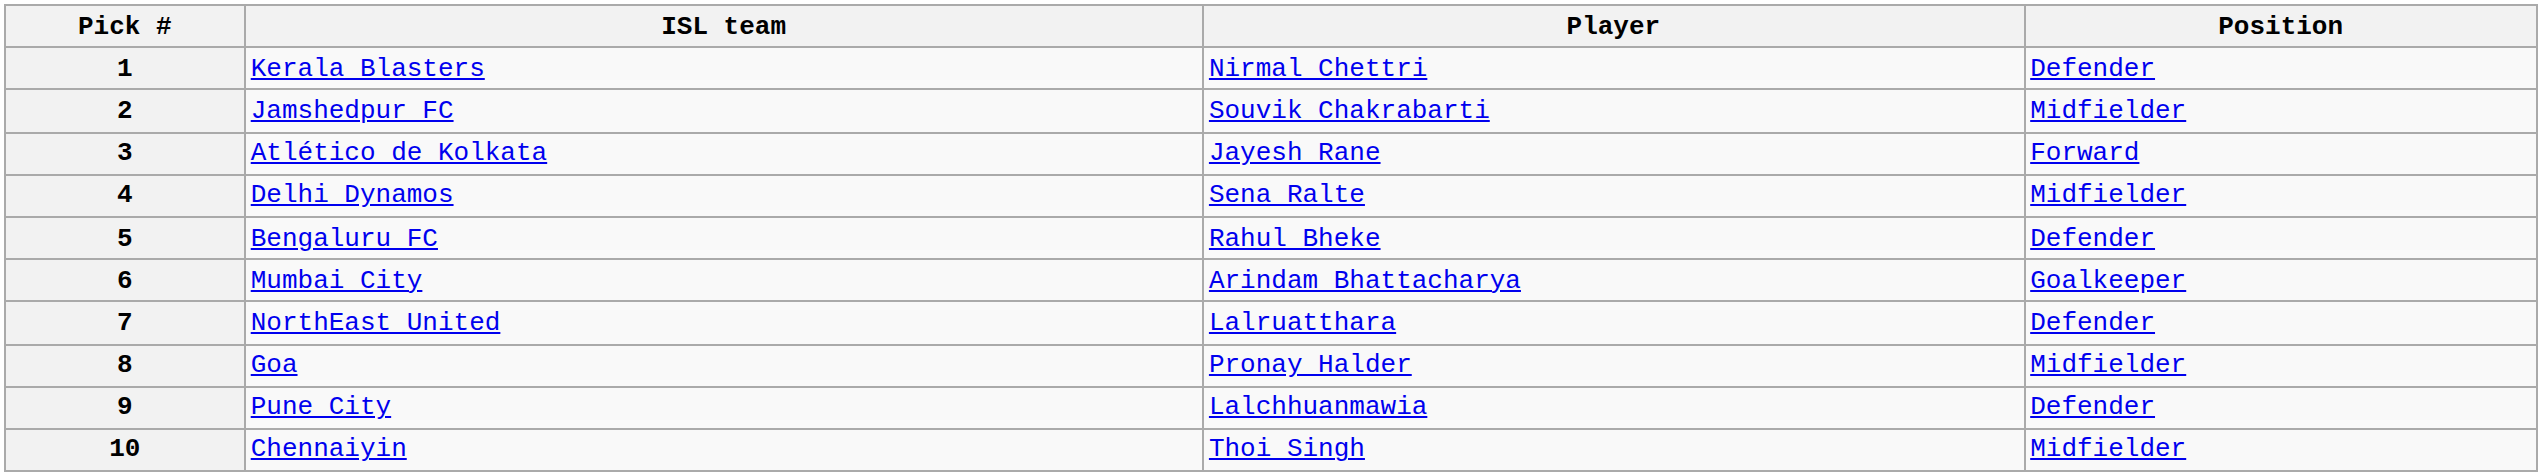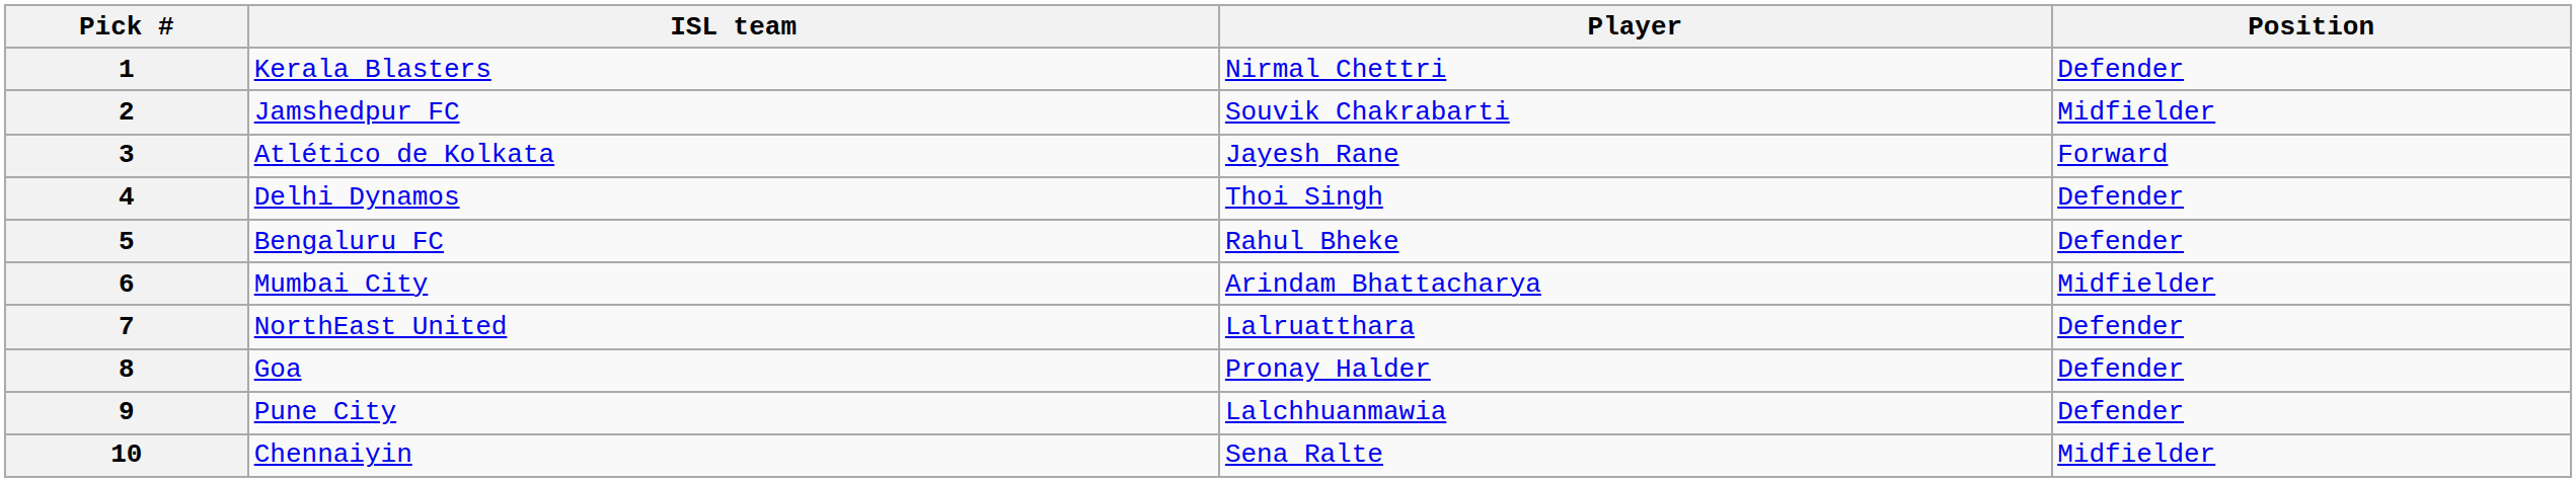4 | Player: Sena Ralte -> Thoi Singh
4 | Position: Midfielder -> Defender
6 | Position: Goalkeeper -> Midfielder
8 | Position: Midfielder -> Defender
10 | Player: Thoi Singh -> Sena Ralte
